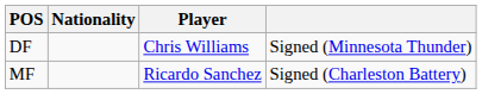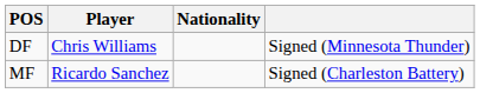columns swapped: Nationality <-> Player
